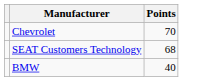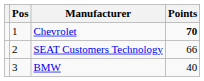+ column: Pos | 1 | 2 | 3
Chevrolet | Points: normal -> bold
SEAT Customers Technology | Points: 68 -> 66
